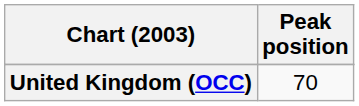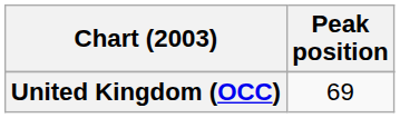United Kingdom (OCC) | Peak position: 70 -> 69
